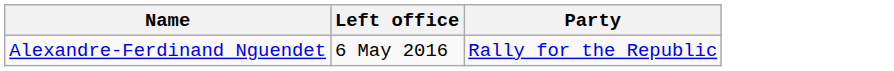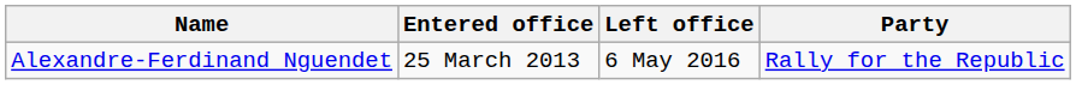+ column: Entered office | 25 March 2013
